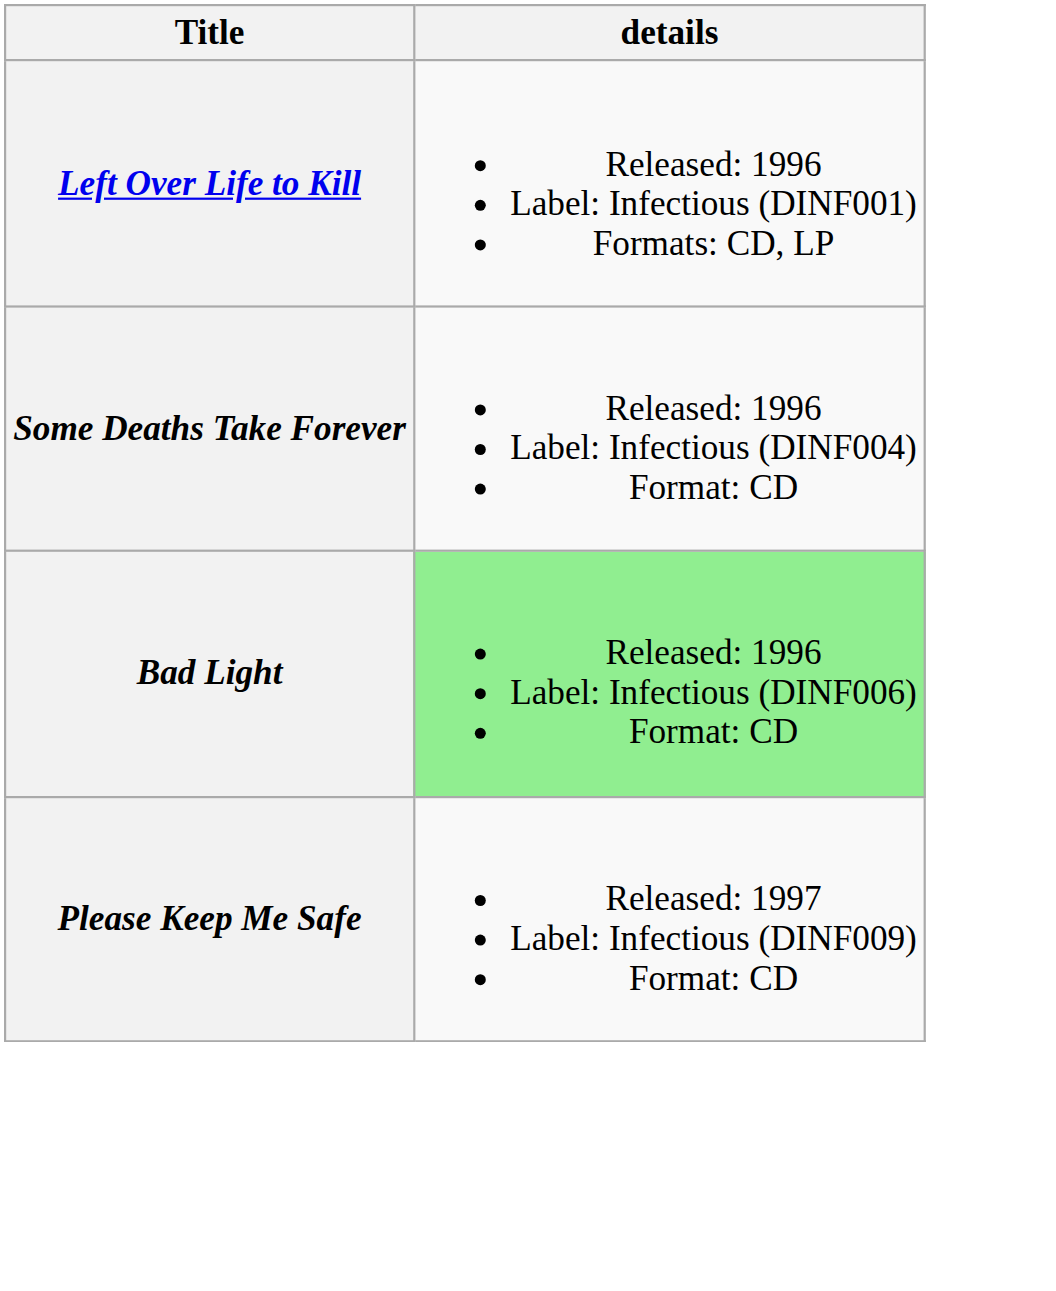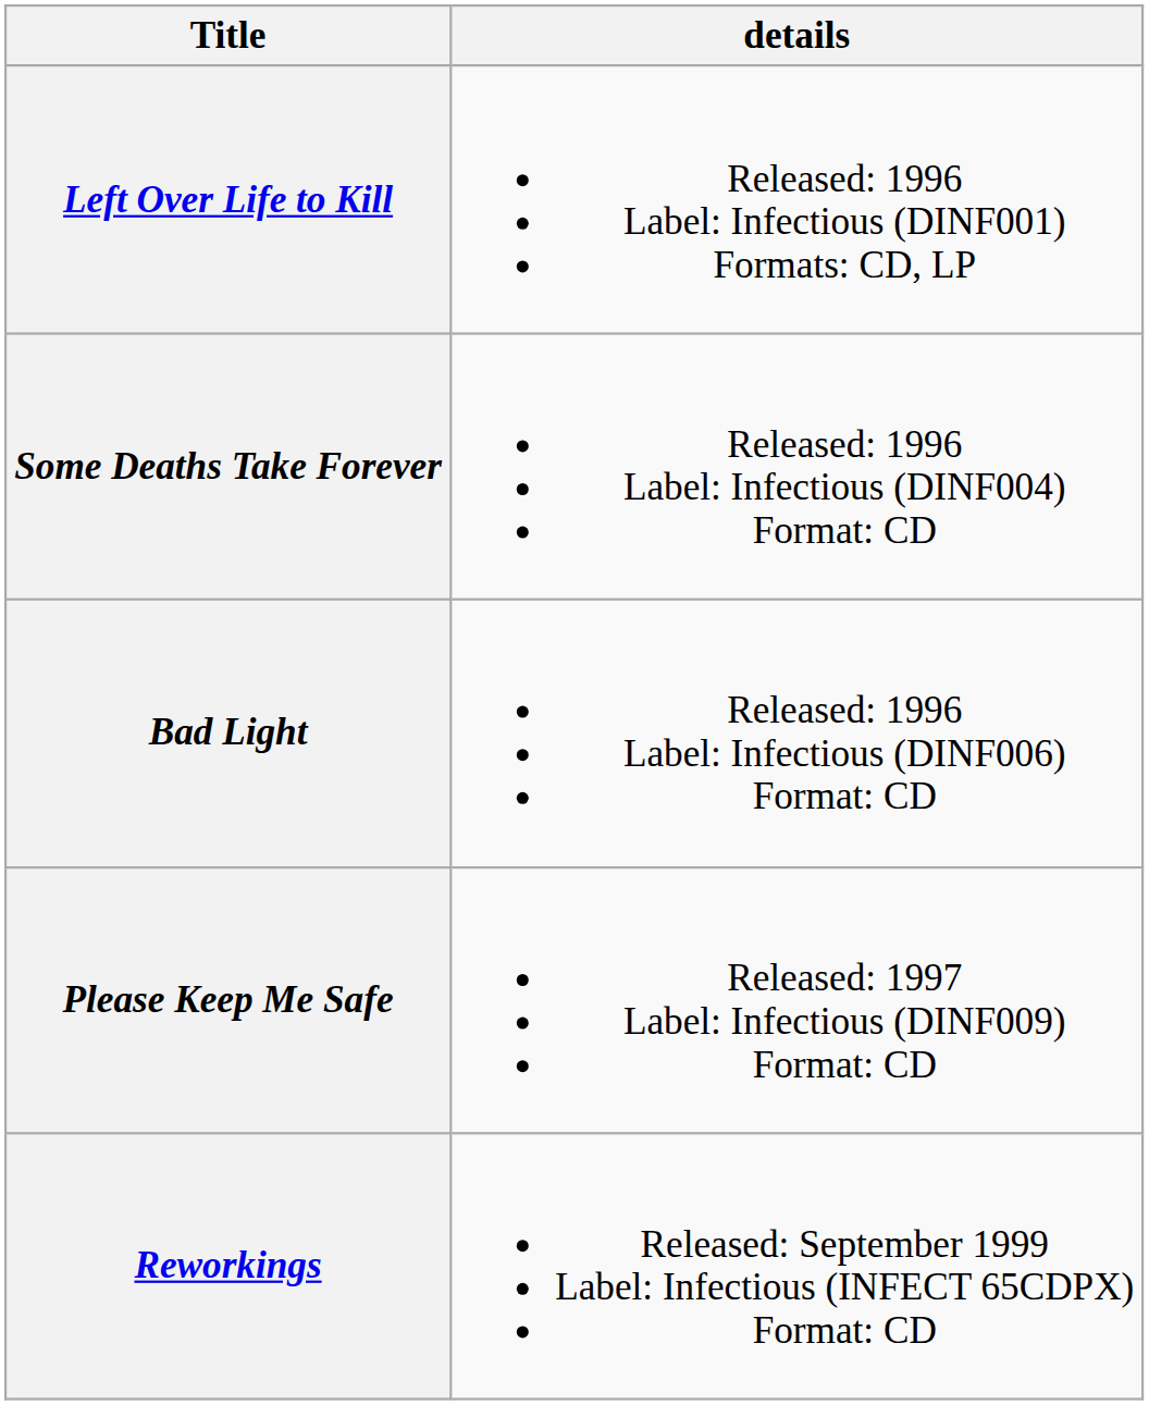Bad Light | details: lightgreen background -> no background
+ row: Reworkings | Released: September 1999 Label: Infectious (INFECT 65CDPX) Format: CD
